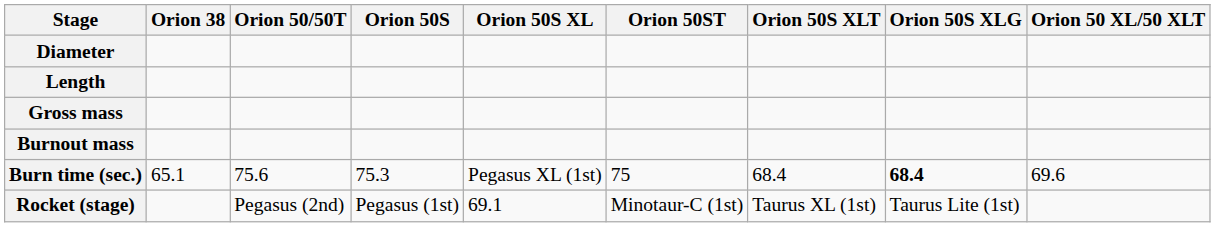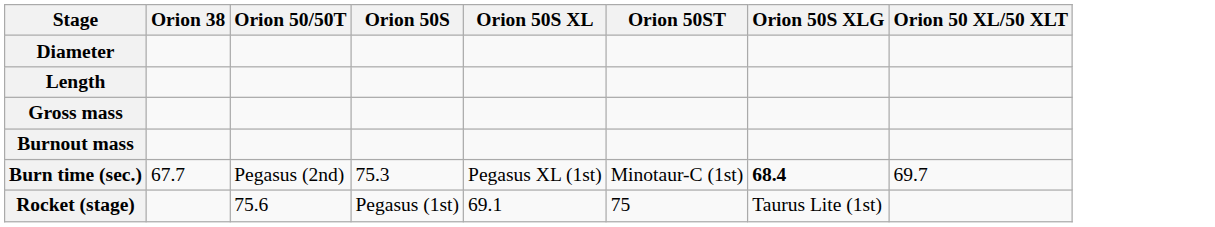- column: Orion 50S XLT | 68.4 | Taurus XL (1st)
Burn time (sec.) | Orion 38: 65.1 -> 67.7
Burn time (sec.) | Orion 50/50T: 75.6 -> Pegasus (2nd)
Burn time (sec.) | Orion 50ST: 75 -> Minotaur-C (1st)
Burn time (sec.) | Orion 50 XL/50 XLT: 69.6 -> 69.7
Rocket (stage) | Orion 50/50T: Pegasus (2nd) -> 75.6
Rocket (stage) | Orion 50ST: Minotaur-C (1st) -> 75
